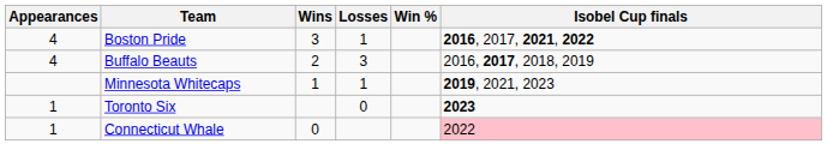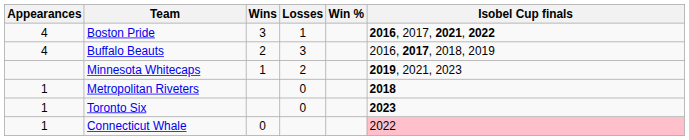Minnesota Whitecaps | Losses: 1 -> 2
+ row: 1 | Metropolitan Riveters | 0 | 2018
